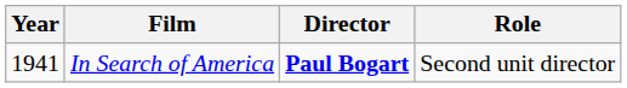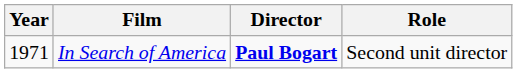In Search of America | Year: 1941 -> 1971
